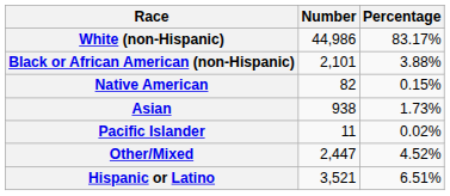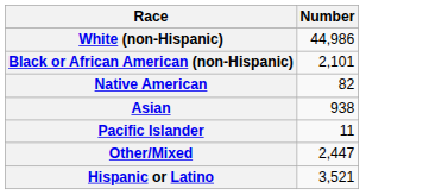- column: Percentage | 83.17% | 3.88% | 0.15% | 1.73% | 0.02% | 4.52% | 6.51%
